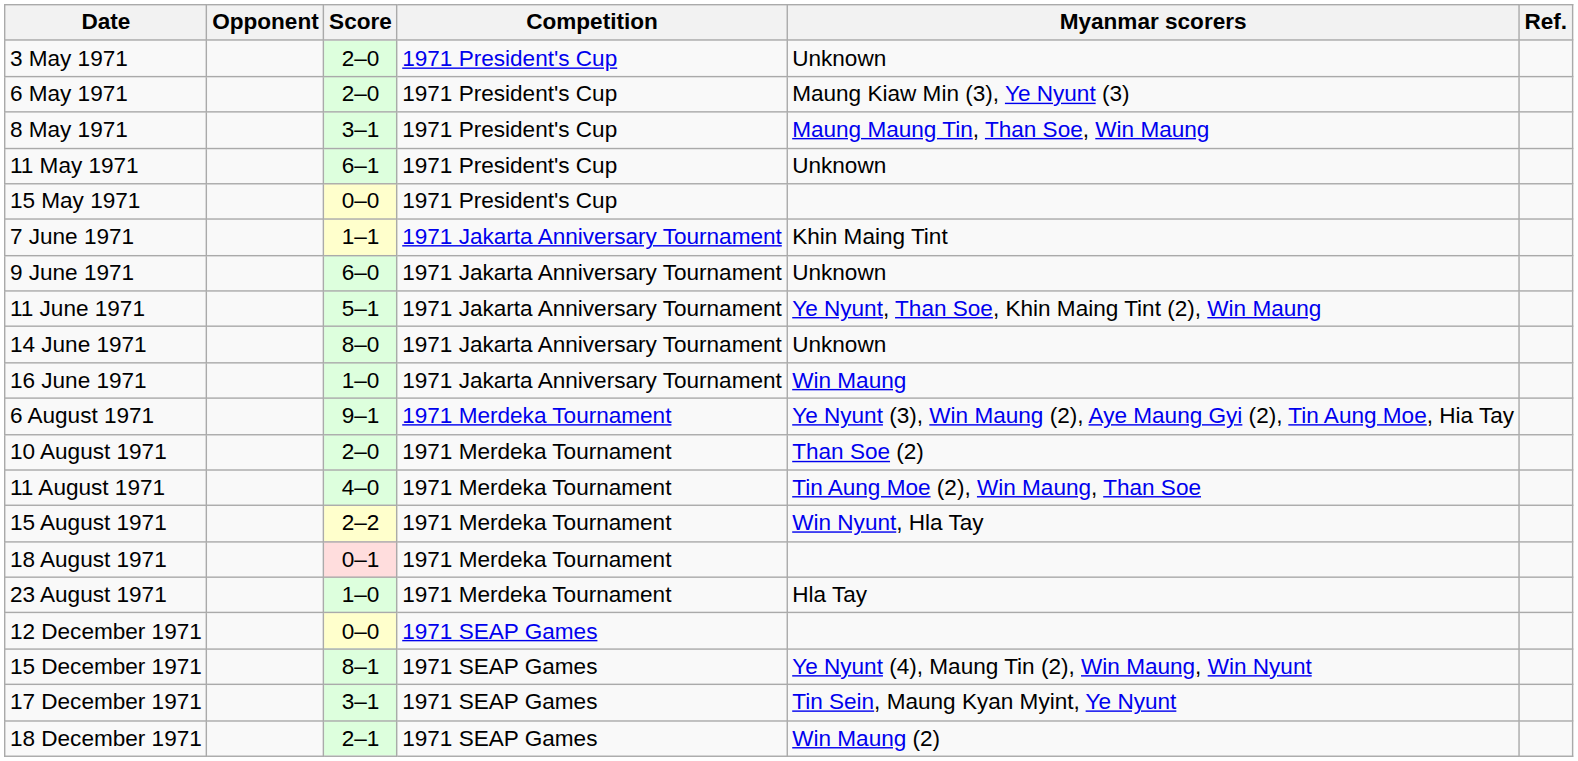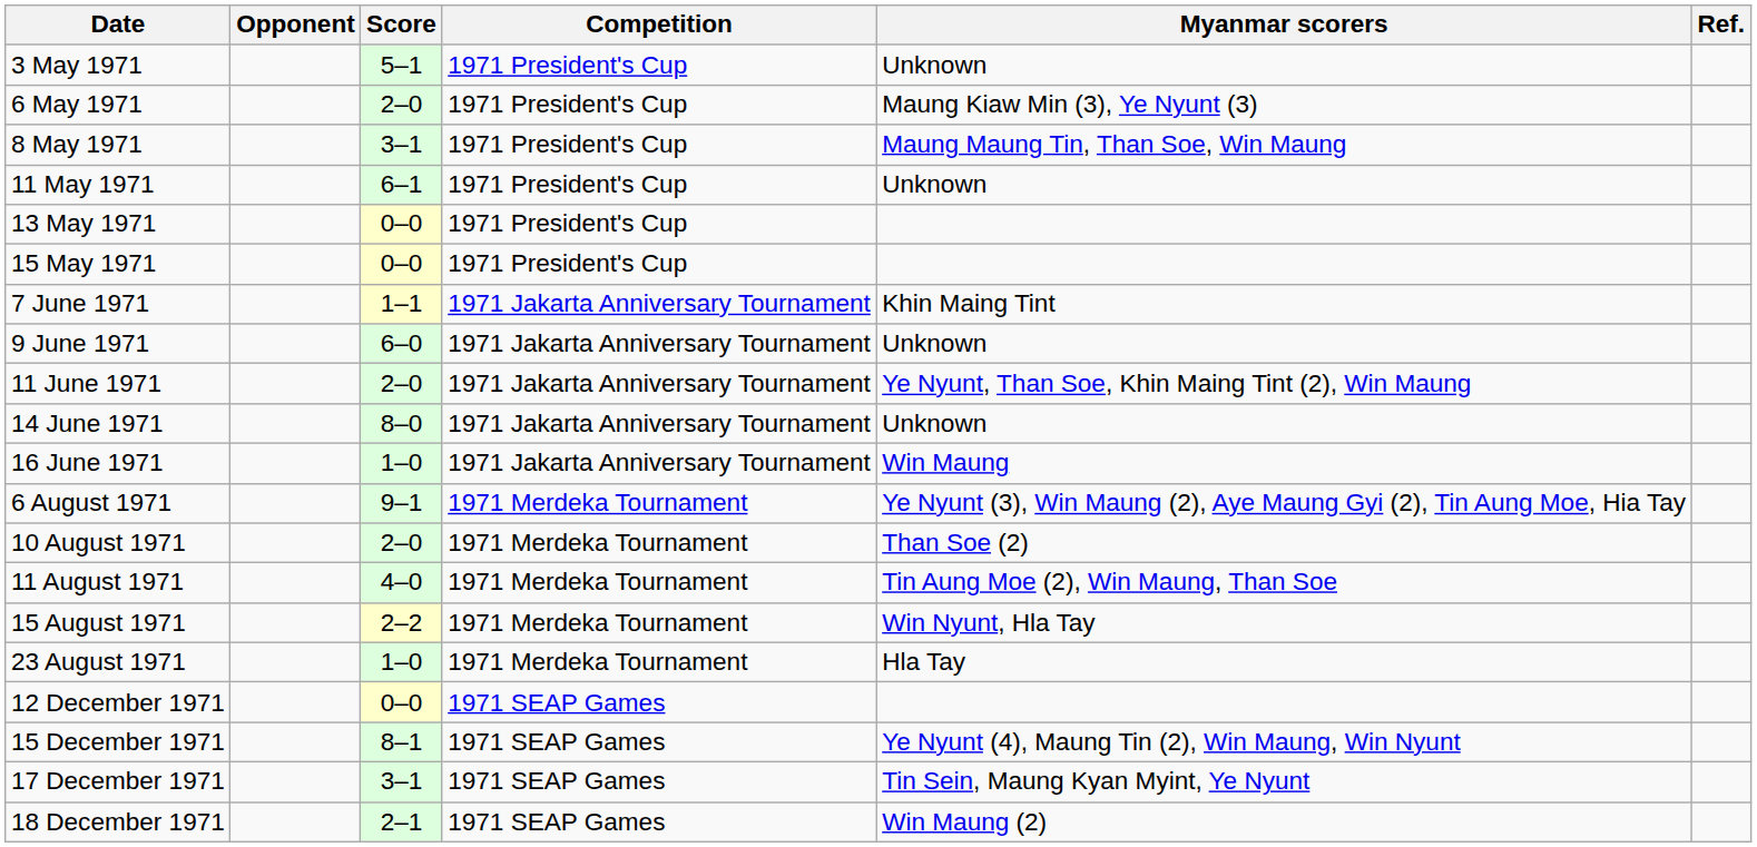3 May 1971 | Score: 2–0 -> 5–1
+ row: 13 May 1971 | 0–0 | 1971 President's Cup
11 June 1971 | Score: 5–1 -> 2–0
- row: 18 August 1971 | 0–1 | 1971 Merdeka Tournament
